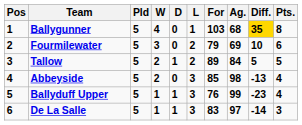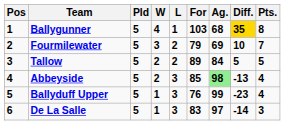- column: D | 0 | 0 | 1 | 0 | 1 | 1
Fourmilewater | Pts.: 6 -> 7
Abbeyside | Ag.: no background -> lightgreen background
